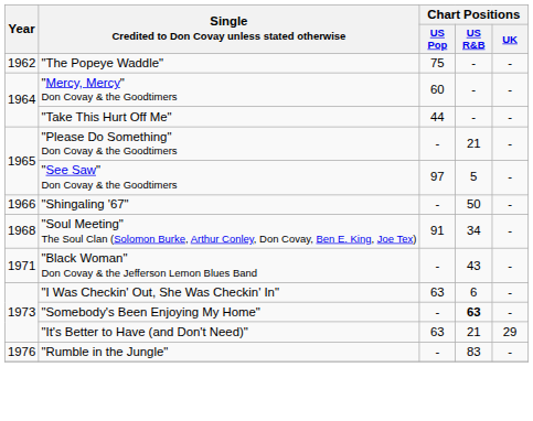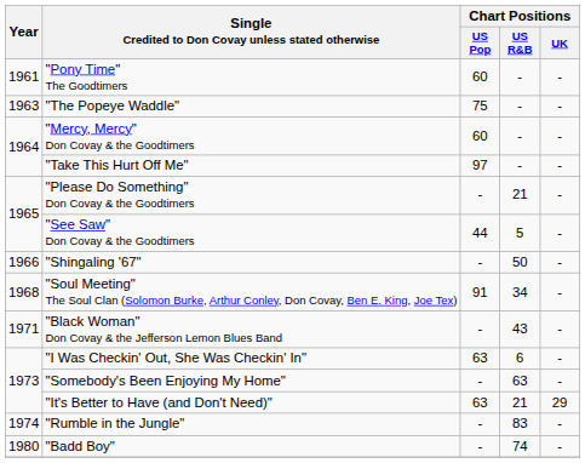+ row: 1961 | "Pony Time" The Goodtimers | 60 | - | -
"The Popeye Waddle" | Year: 1962 -> 1963
"Take This Hurt Off Me" | Chart Positions / US Pop: 44 -> 97
"See Saw" Don Covay & the Goodtimers | Chart Positions / US Pop: 97 -> 44
"Somebody's Been Enjoying My Home" | Chart Positions / US R&B: bold -> normal
"Rumble in the Jungle" | Year: 1976 -> 1974
+ row: 1980 | "Badd Boy" | - | 74 | -
